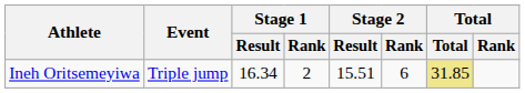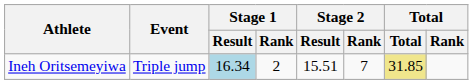Ineh Oritsemeyiwa | Stage 1 / Result: no background -> lightblue background
Ineh Oritsemeyiwa | Stage 2 / Rank: 6 -> 7
